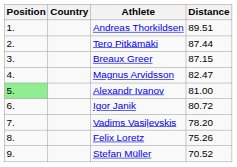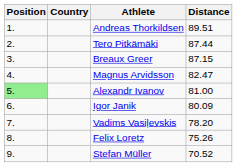Igor Janik | Distance: 80.72 -> 80.09
